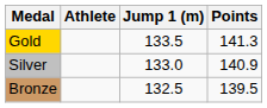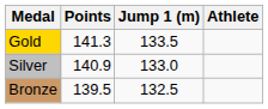columns swapped: Athlete <-> Points
